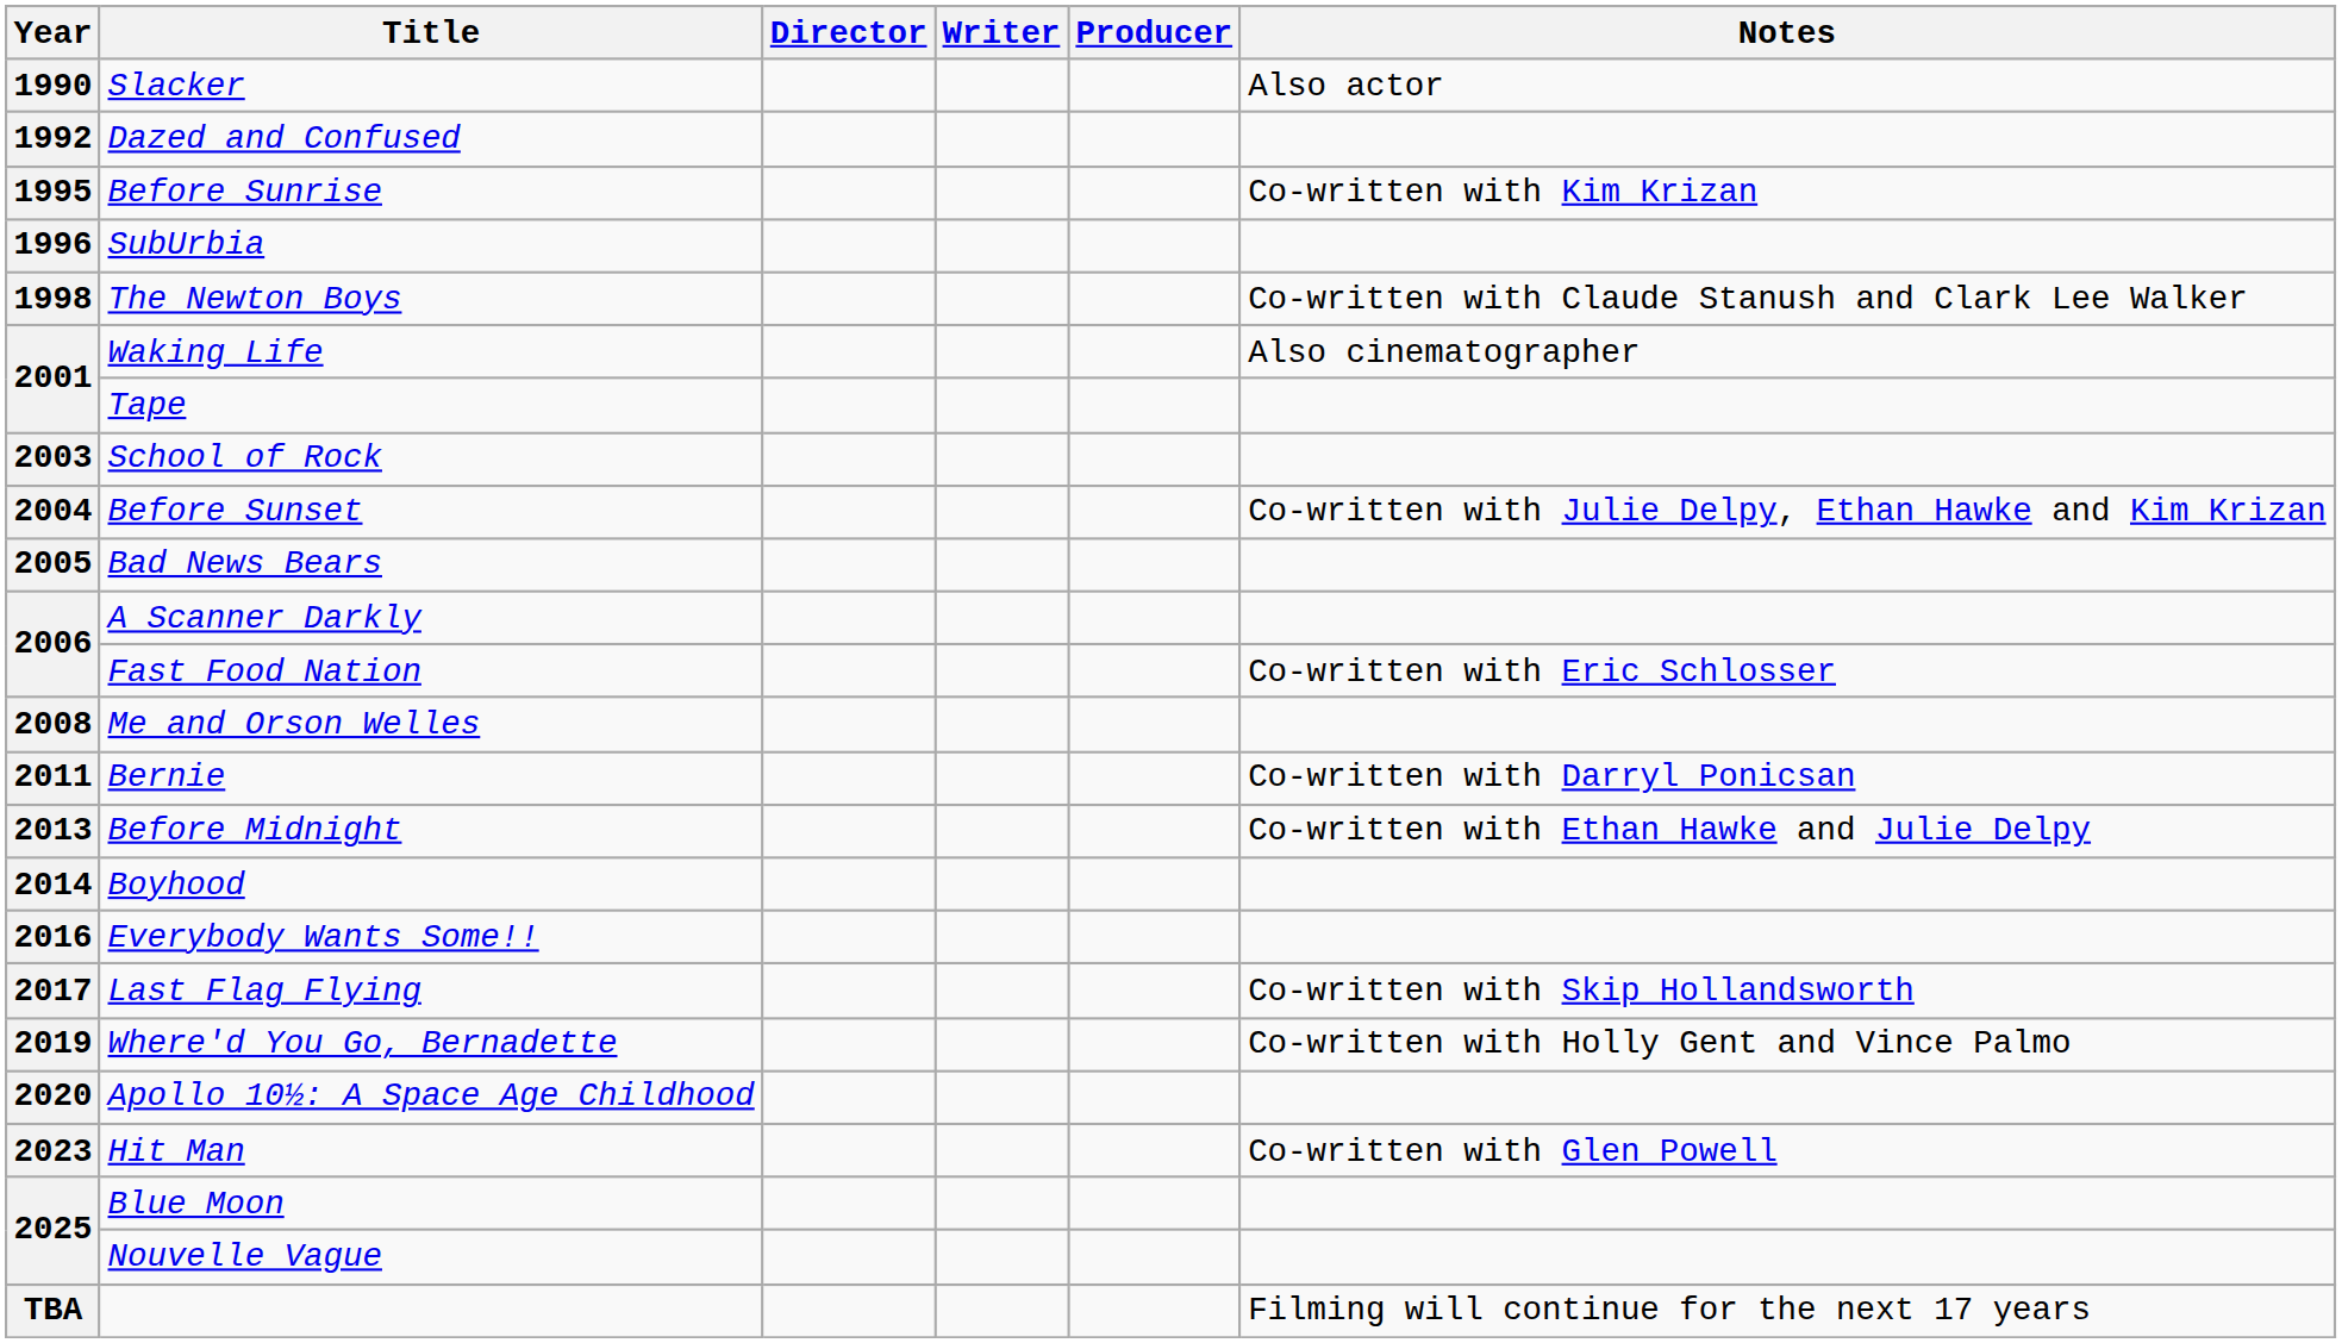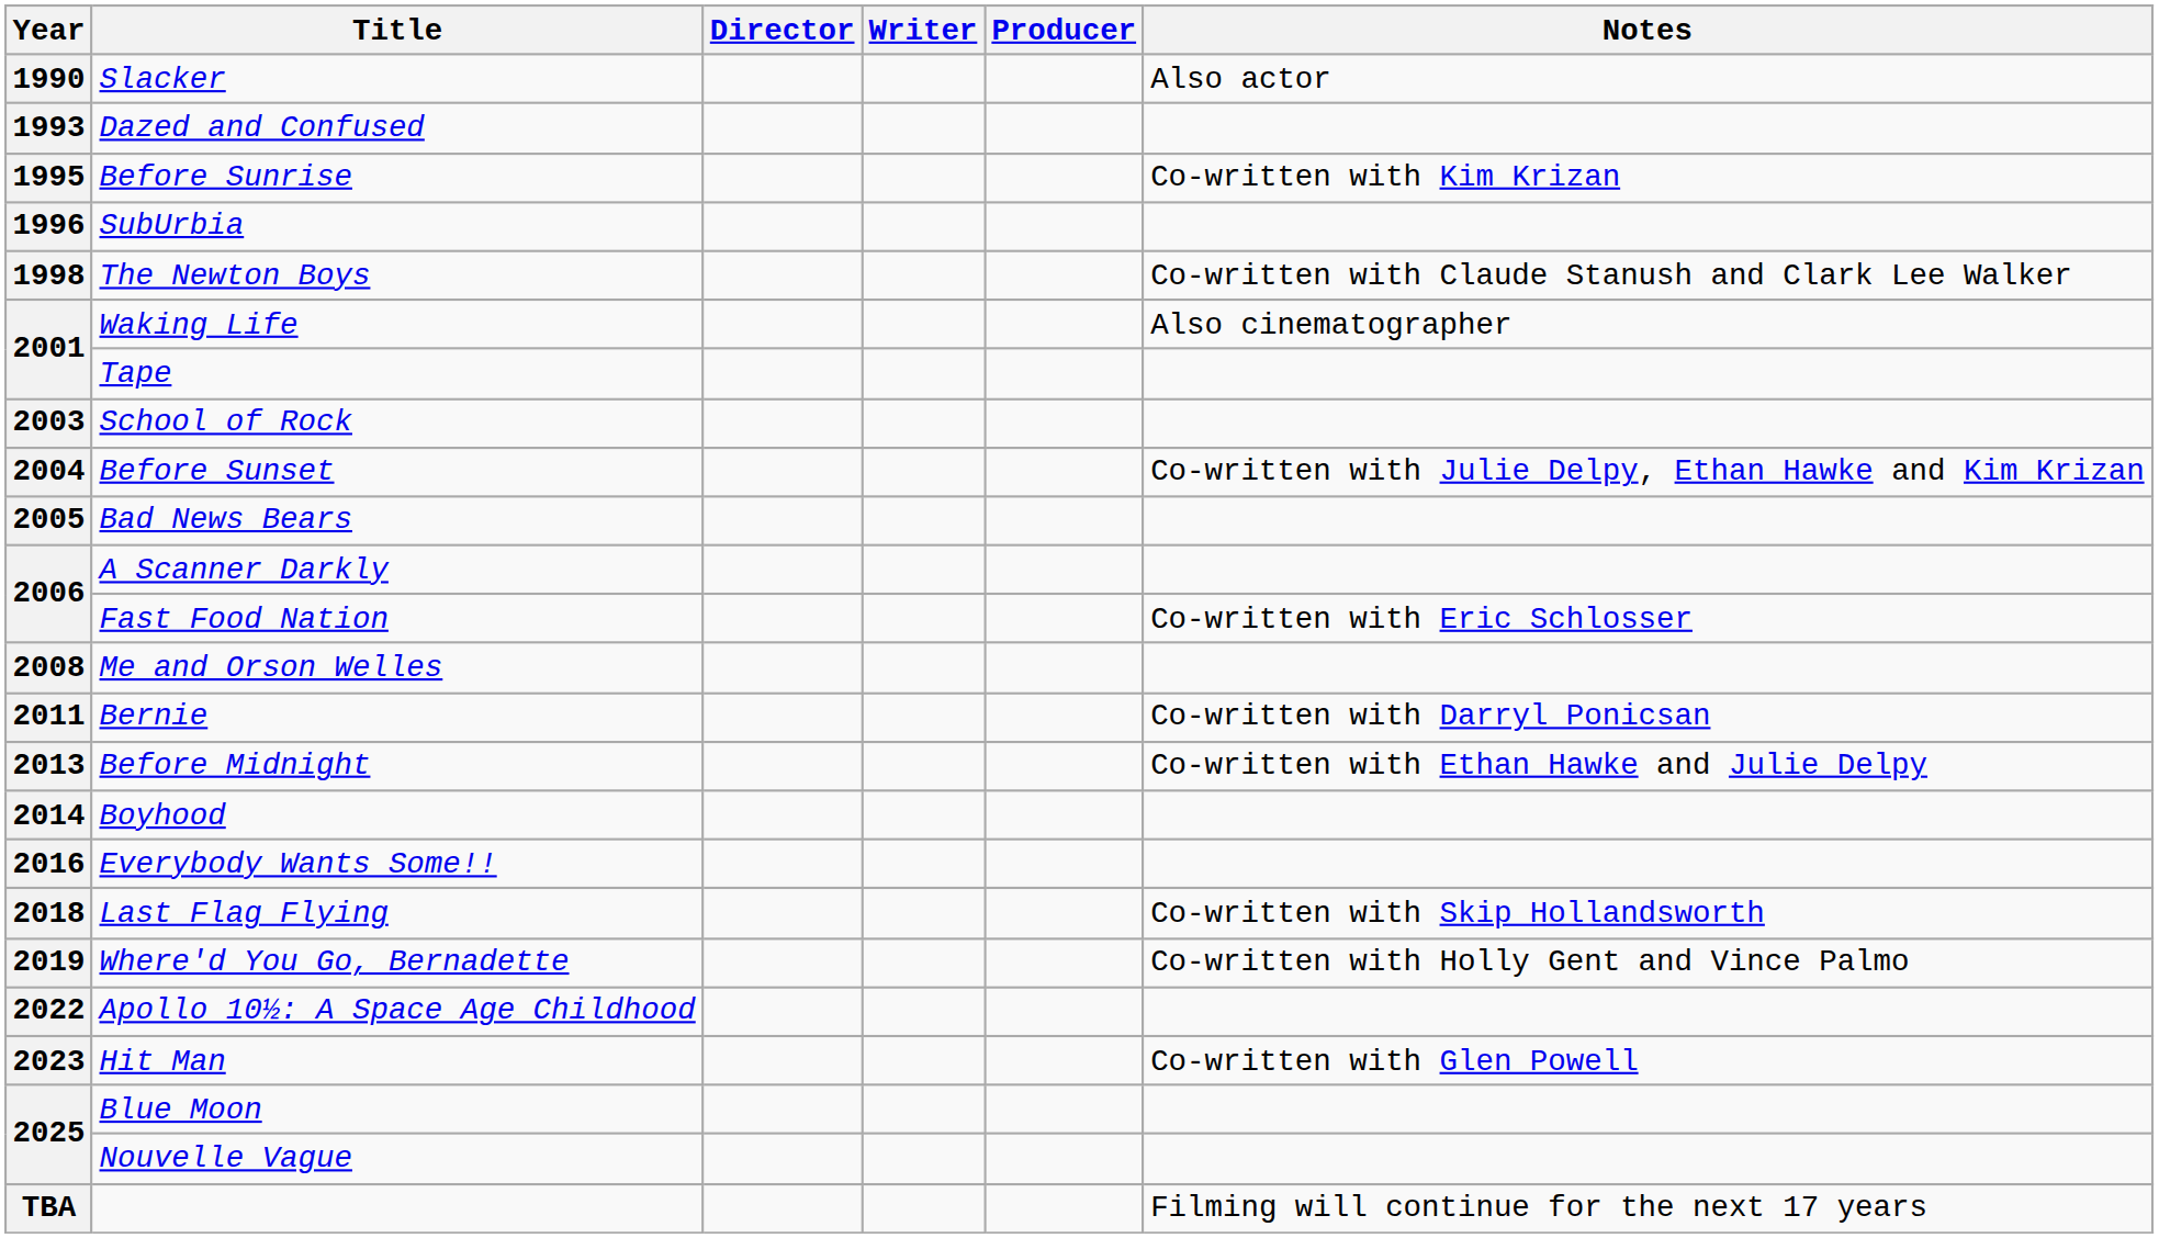Dazed and Confused | Year: 1992 -> 1993
Last Flag Flying | Year: 2017 -> 2018
Apollo 10½: A Space Age Childhood | Year: 2020 -> 2022
